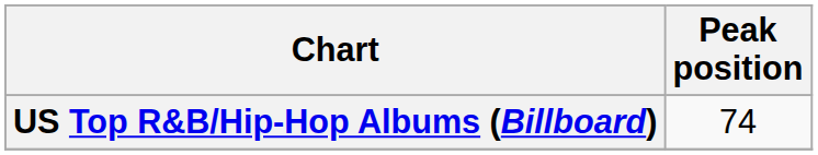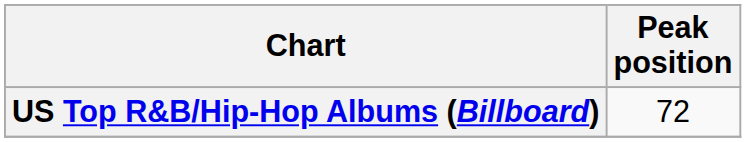US Top R&B/Hip-Hop Albums (Billboard) | Peak position: 74 -> 72
